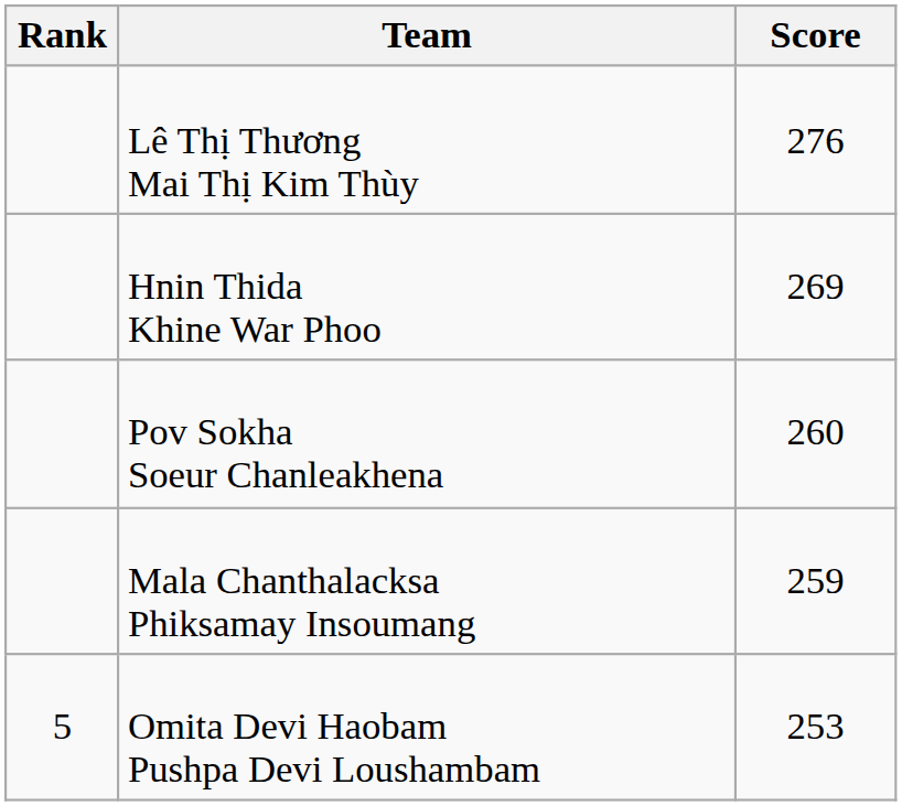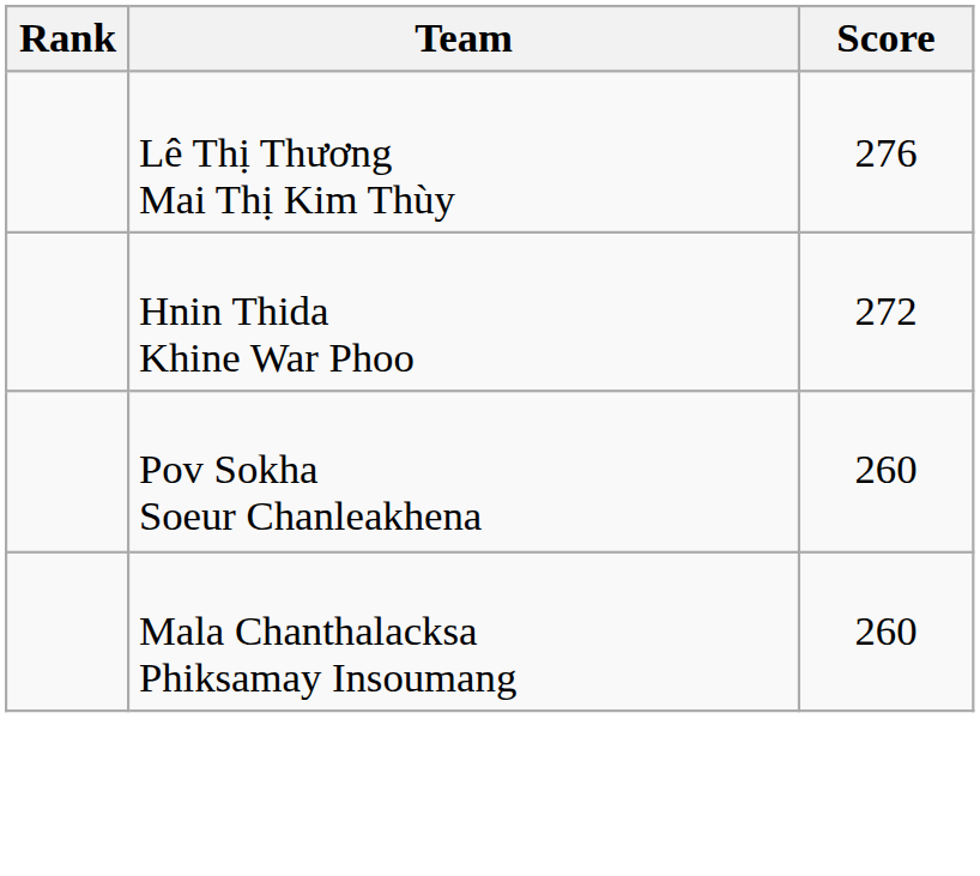Hnin Thida Khine War Phoo | Score: 269 -> 272
Mala Chanthalacksa Phiksamay Insoumang | Score: 259 -> 260
- row: 5 | Omita Devi Haobam Pushpa Devi Loushambam | 253
